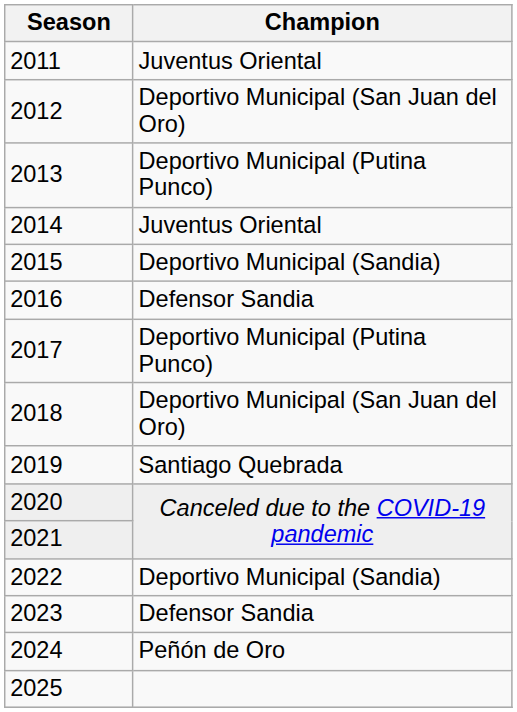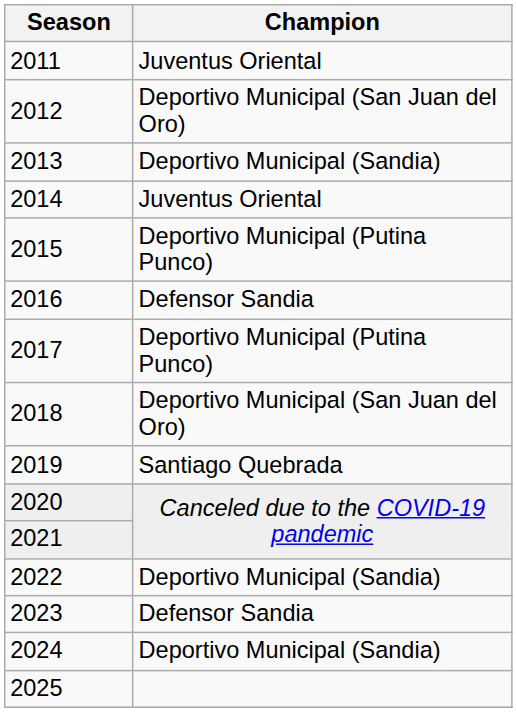2013 | Champion: Deportivo Municipal (Putina Punco) -> Deportivo Municipal (Sandia)
2015 | Champion: Deportivo Municipal (Sandia) -> Deportivo Municipal (Putina Punco)
2024 | Champion: Peñón de Oro -> Deportivo Municipal (Sandia)
